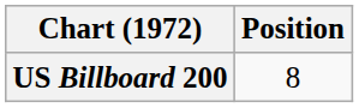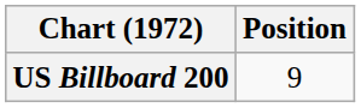US Billboard 200 | Position: 8 -> 9
